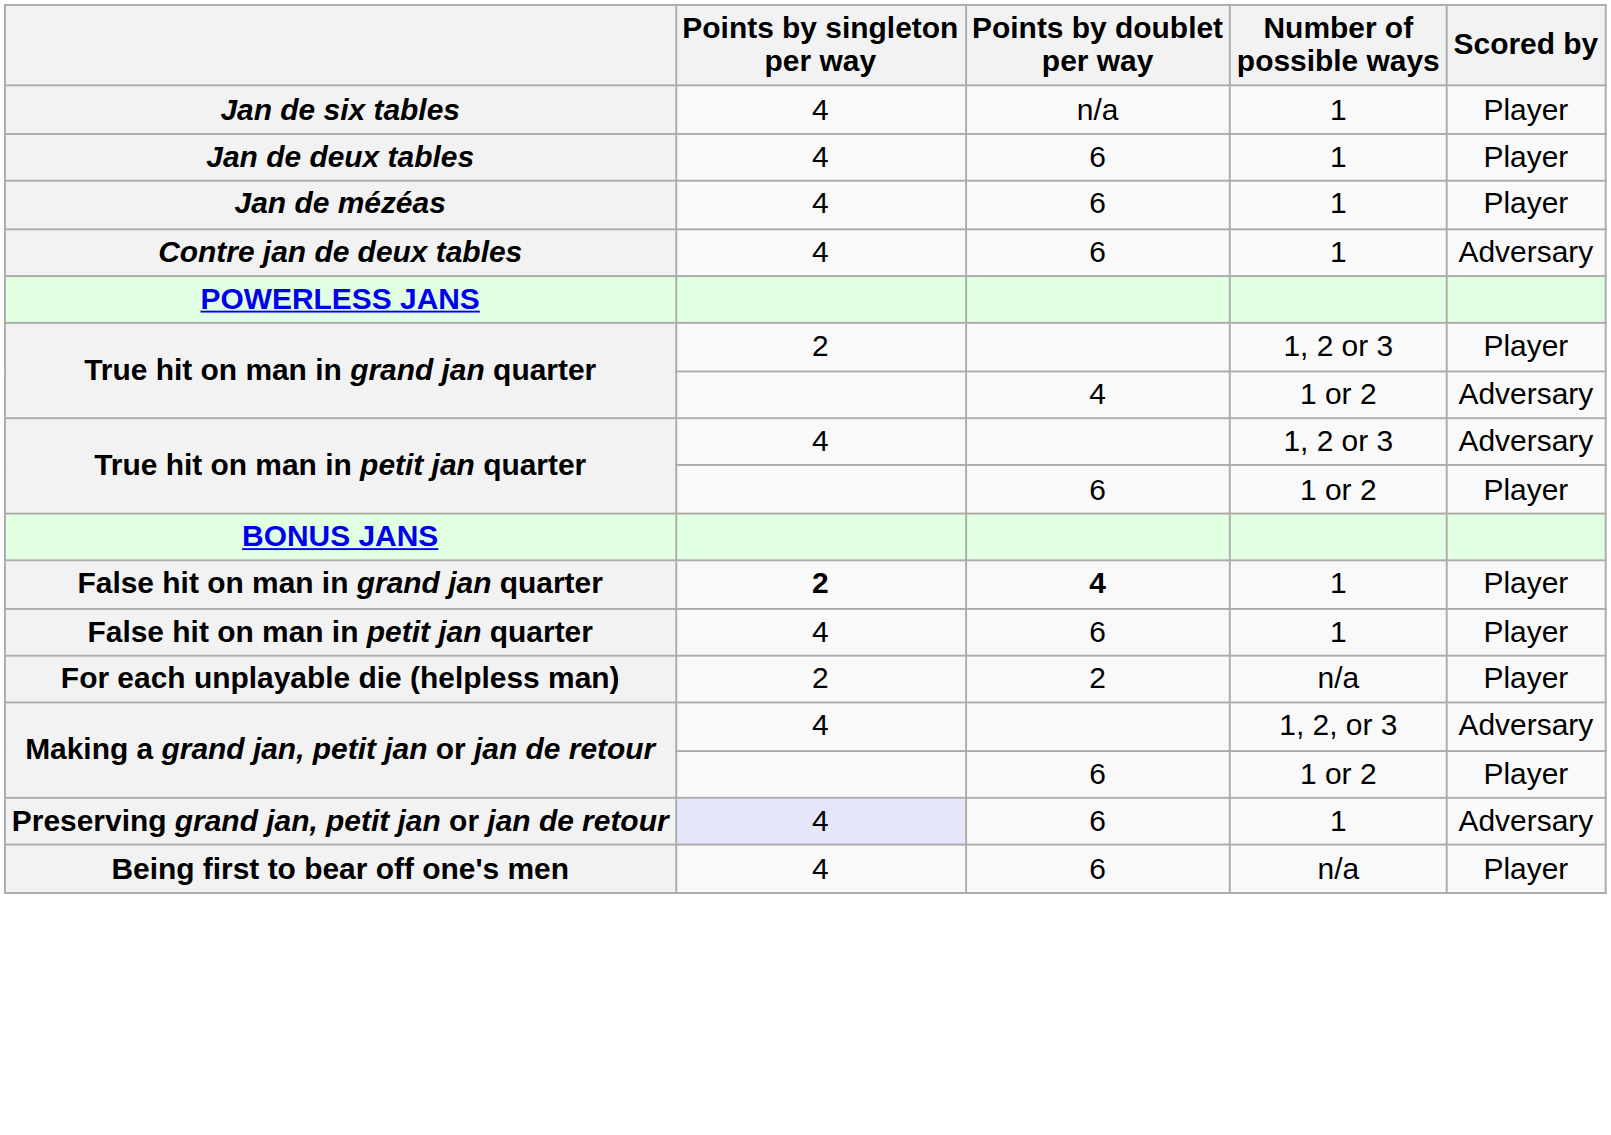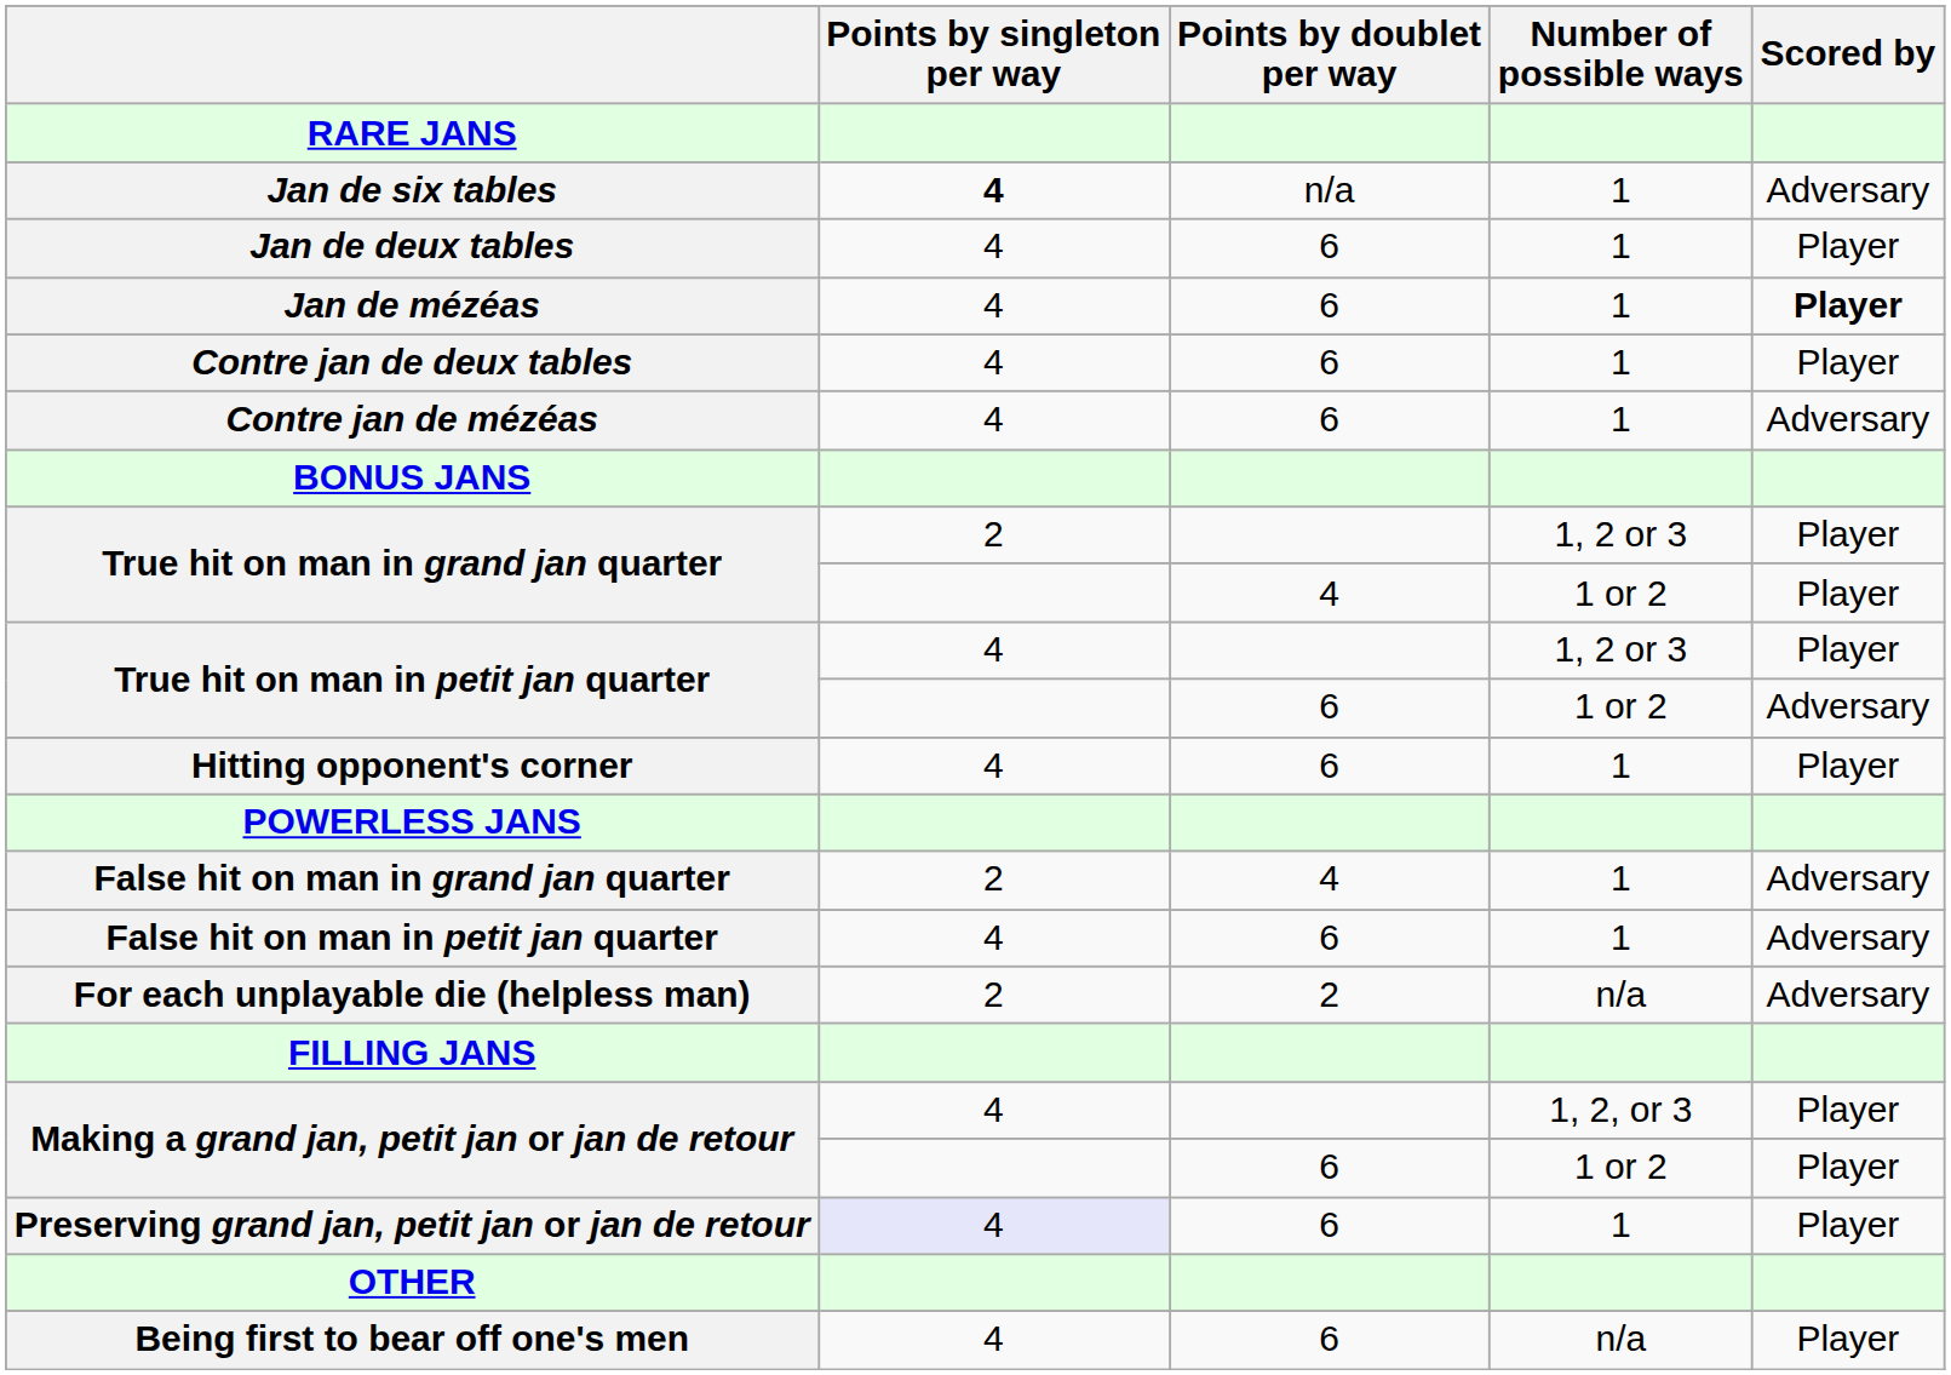+ row: RARE JANS
Jan de six tables | Points by singleton per way: normal -> bold
Jan de six tables | Scored by: Player -> Adversary
Jan de mézéas | Scored by: normal -> bold
Contre jan de deux tables | Scored by: Adversary -> Player
+ row: Contre jan de mézéas | 4 | 6 | 1 | Adversary
rows swapped: BONUS JANS <-> POWERLESS JANS
True hit on man in grand jan quarter / 1 or 2 | Scored by: Adversary -> Player
True hit on man in petit jan quarter / 1, 2 or 3 | Scored by: Adversary -> Player
True hit on man in petit jan quarter / 1 or 2 | Scored by: Player -> Adversary
+ row: Hitting opponent's corner | 4 | 6 | 1 | Player
False hit on man in grand jan quarter | Points by singleton per way: bold -> normal
False hit on man in grand jan quarter | Points by doublet per way: bold -> normal
False hit on man in grand jan quarter | Scored by: Player -> Adversary
False hit on man in petit jan quarter | Scored by: Player -> Adversary
For each unplayable die (helpless man) | Scored by: Player -> Adversary
+ row: FILLING JANS
Making a grand jan, petit jan or jan de retour / 1, 2, or 3 | Scored by: Adversary -> Player
Preserving grand jan, petit jan or jan de retour | Scored by: Adversary -> Player
+ row: OTHER
